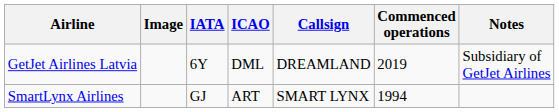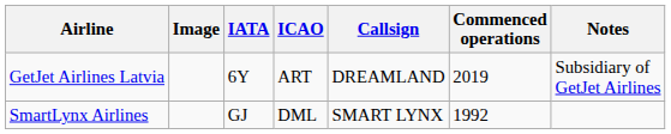GetJet Airlines Latvia | ICAO: DML -> ART
SmartLynx Airlines | ICAO: ART -> DML
SmartLynx Airlines | Commenced operations: 1994 -> 1992
